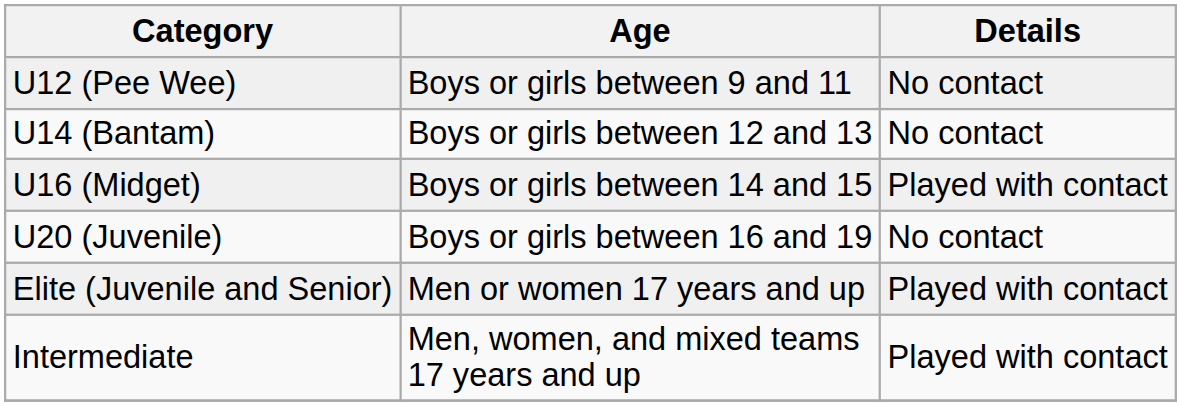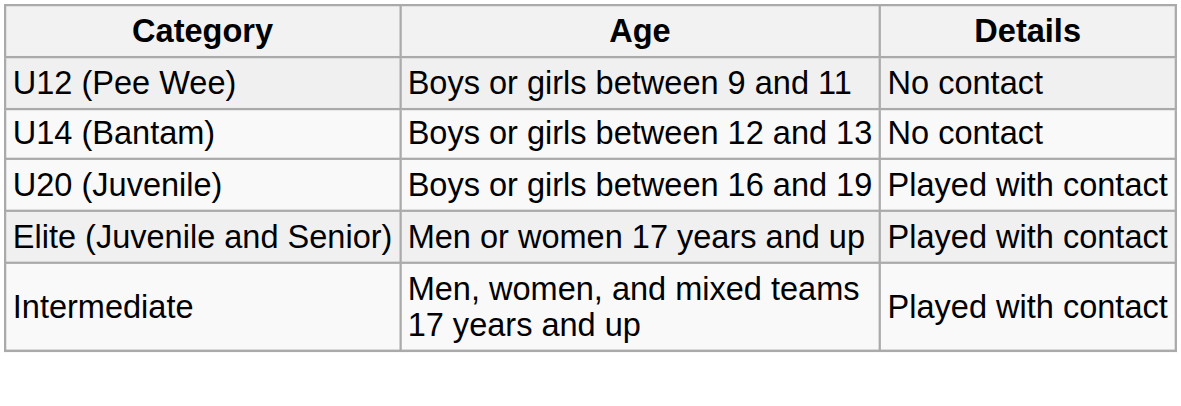- row: U16 (Midget) | Boys or girls between 14 and 15 | Played with contact
U20 (Juvenile) | Details: No contact -> Played with contact
